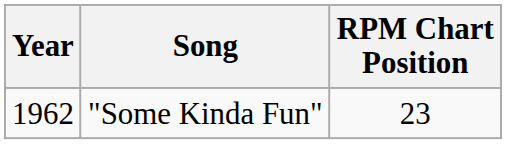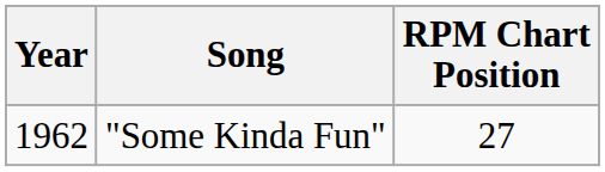"Some Kinda Fun" | RPM Chart Position: 23 -> 27
